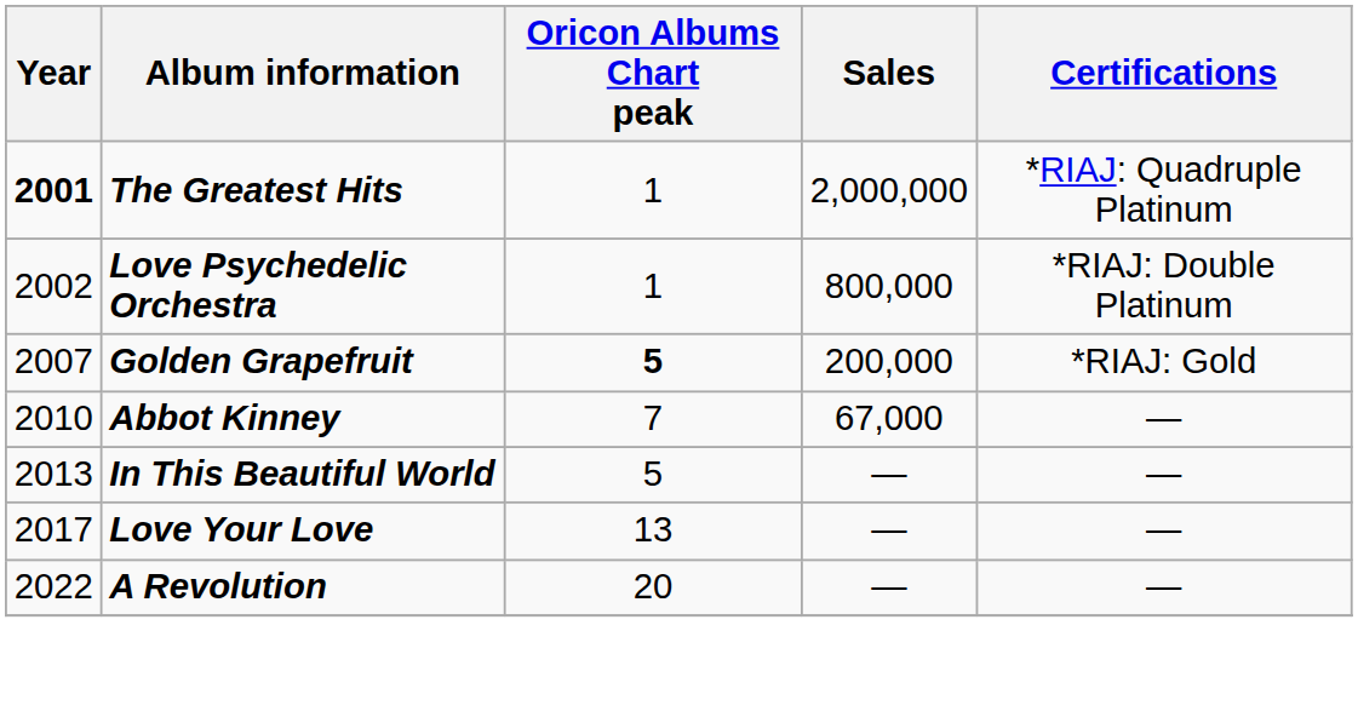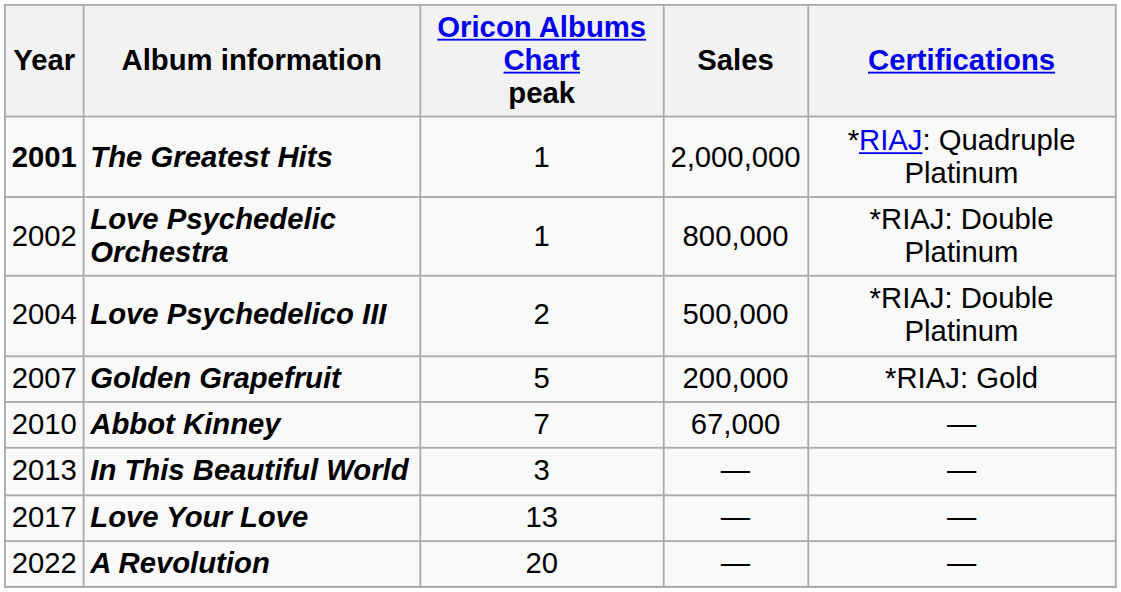+ row: 2004 | Love Psychedelico III | 2 | 500,000 | *RIAJ: Double Platinum
Golden Grapefruit | Oricon Albums Chart peak: bold -> normal
In This Beautiful World | Oricon Albums Chart peak: 5 -> 3
